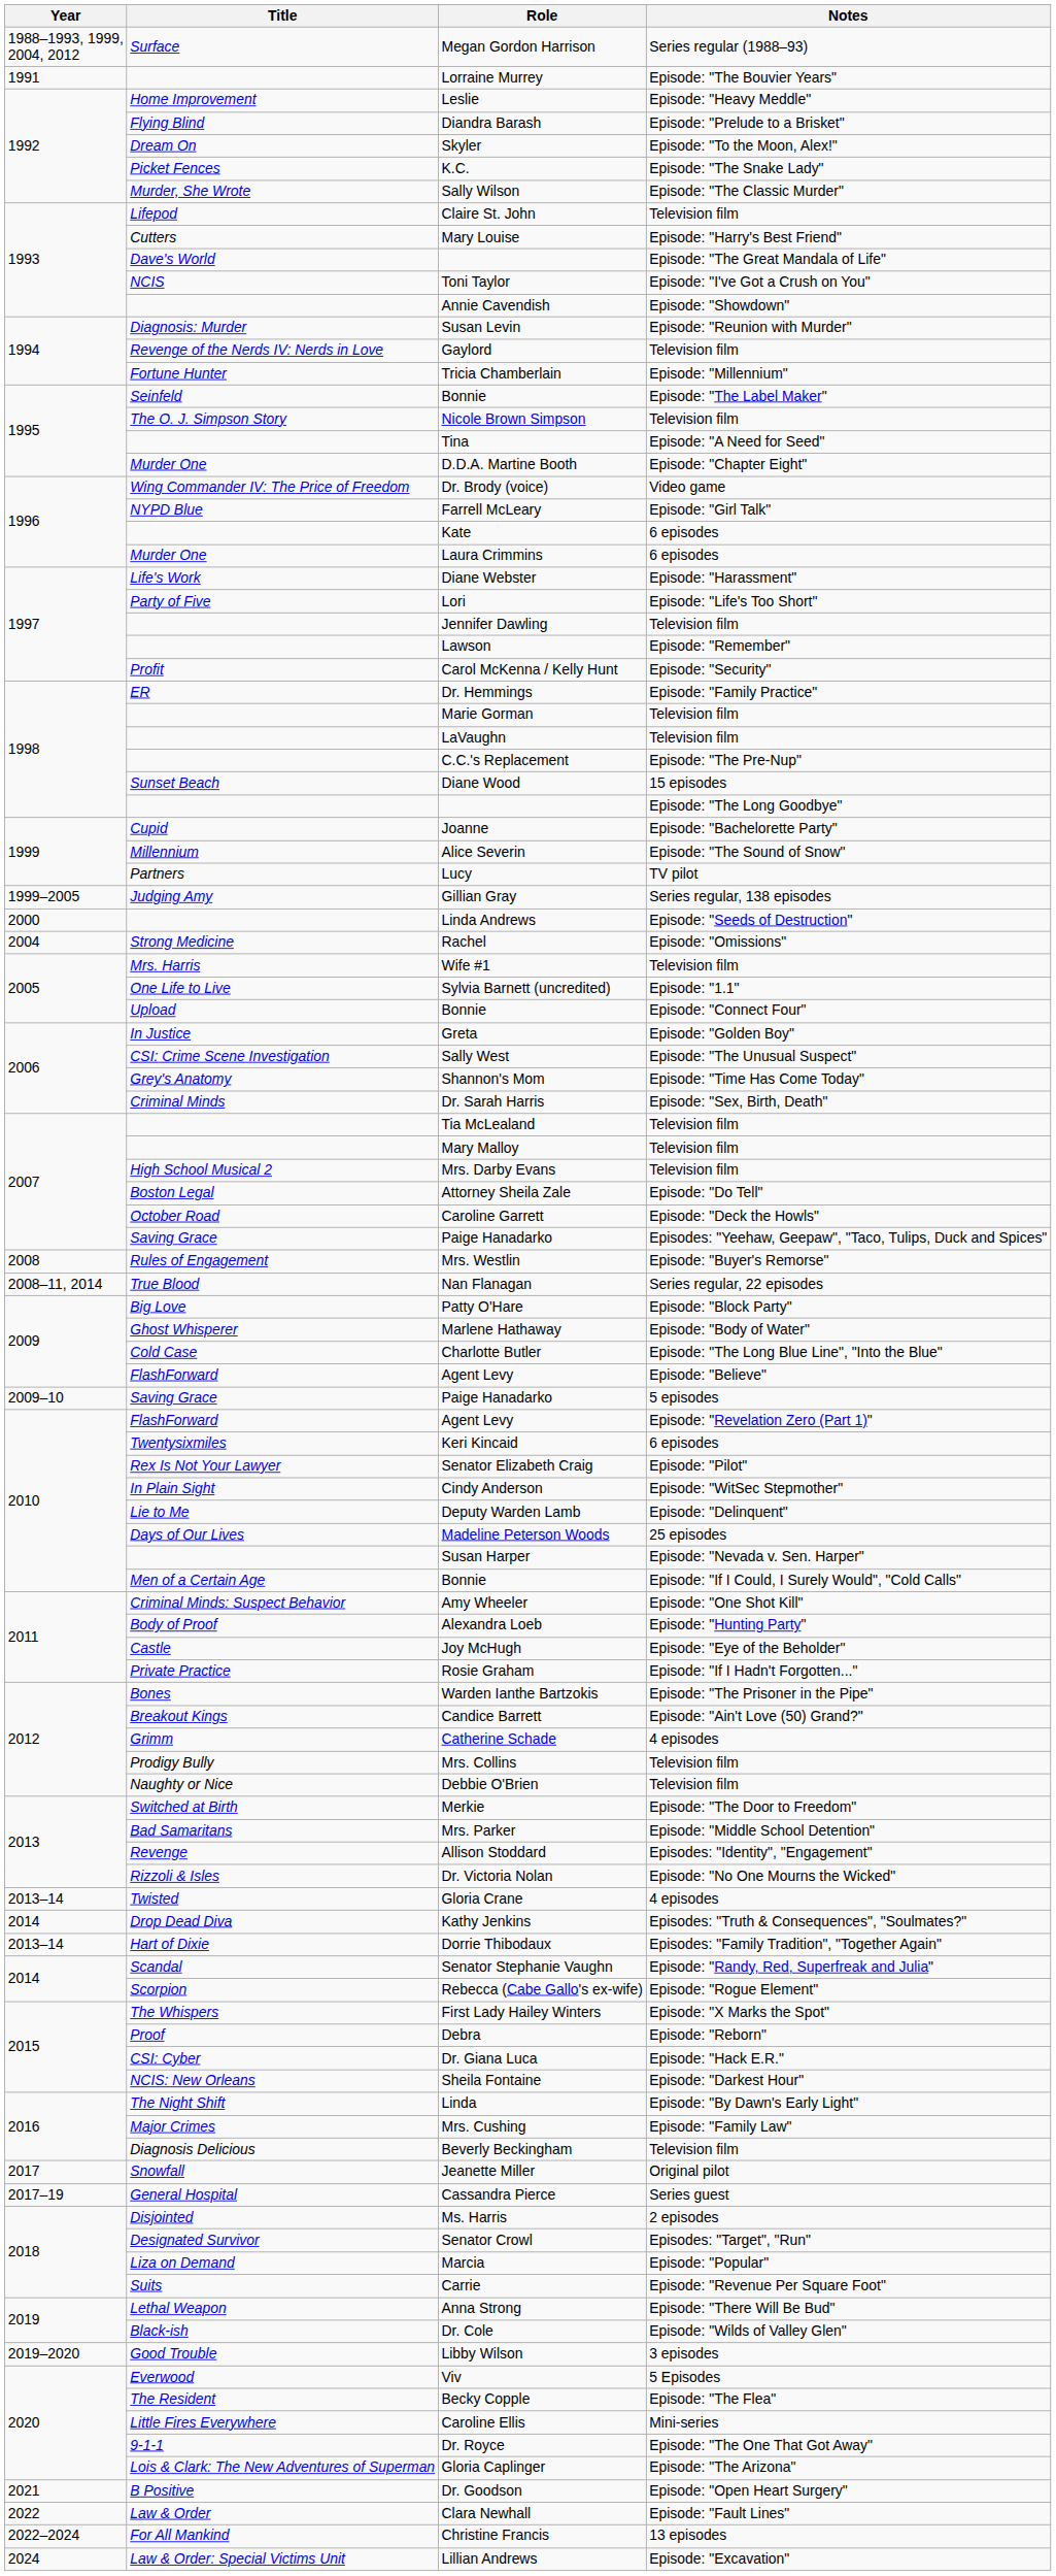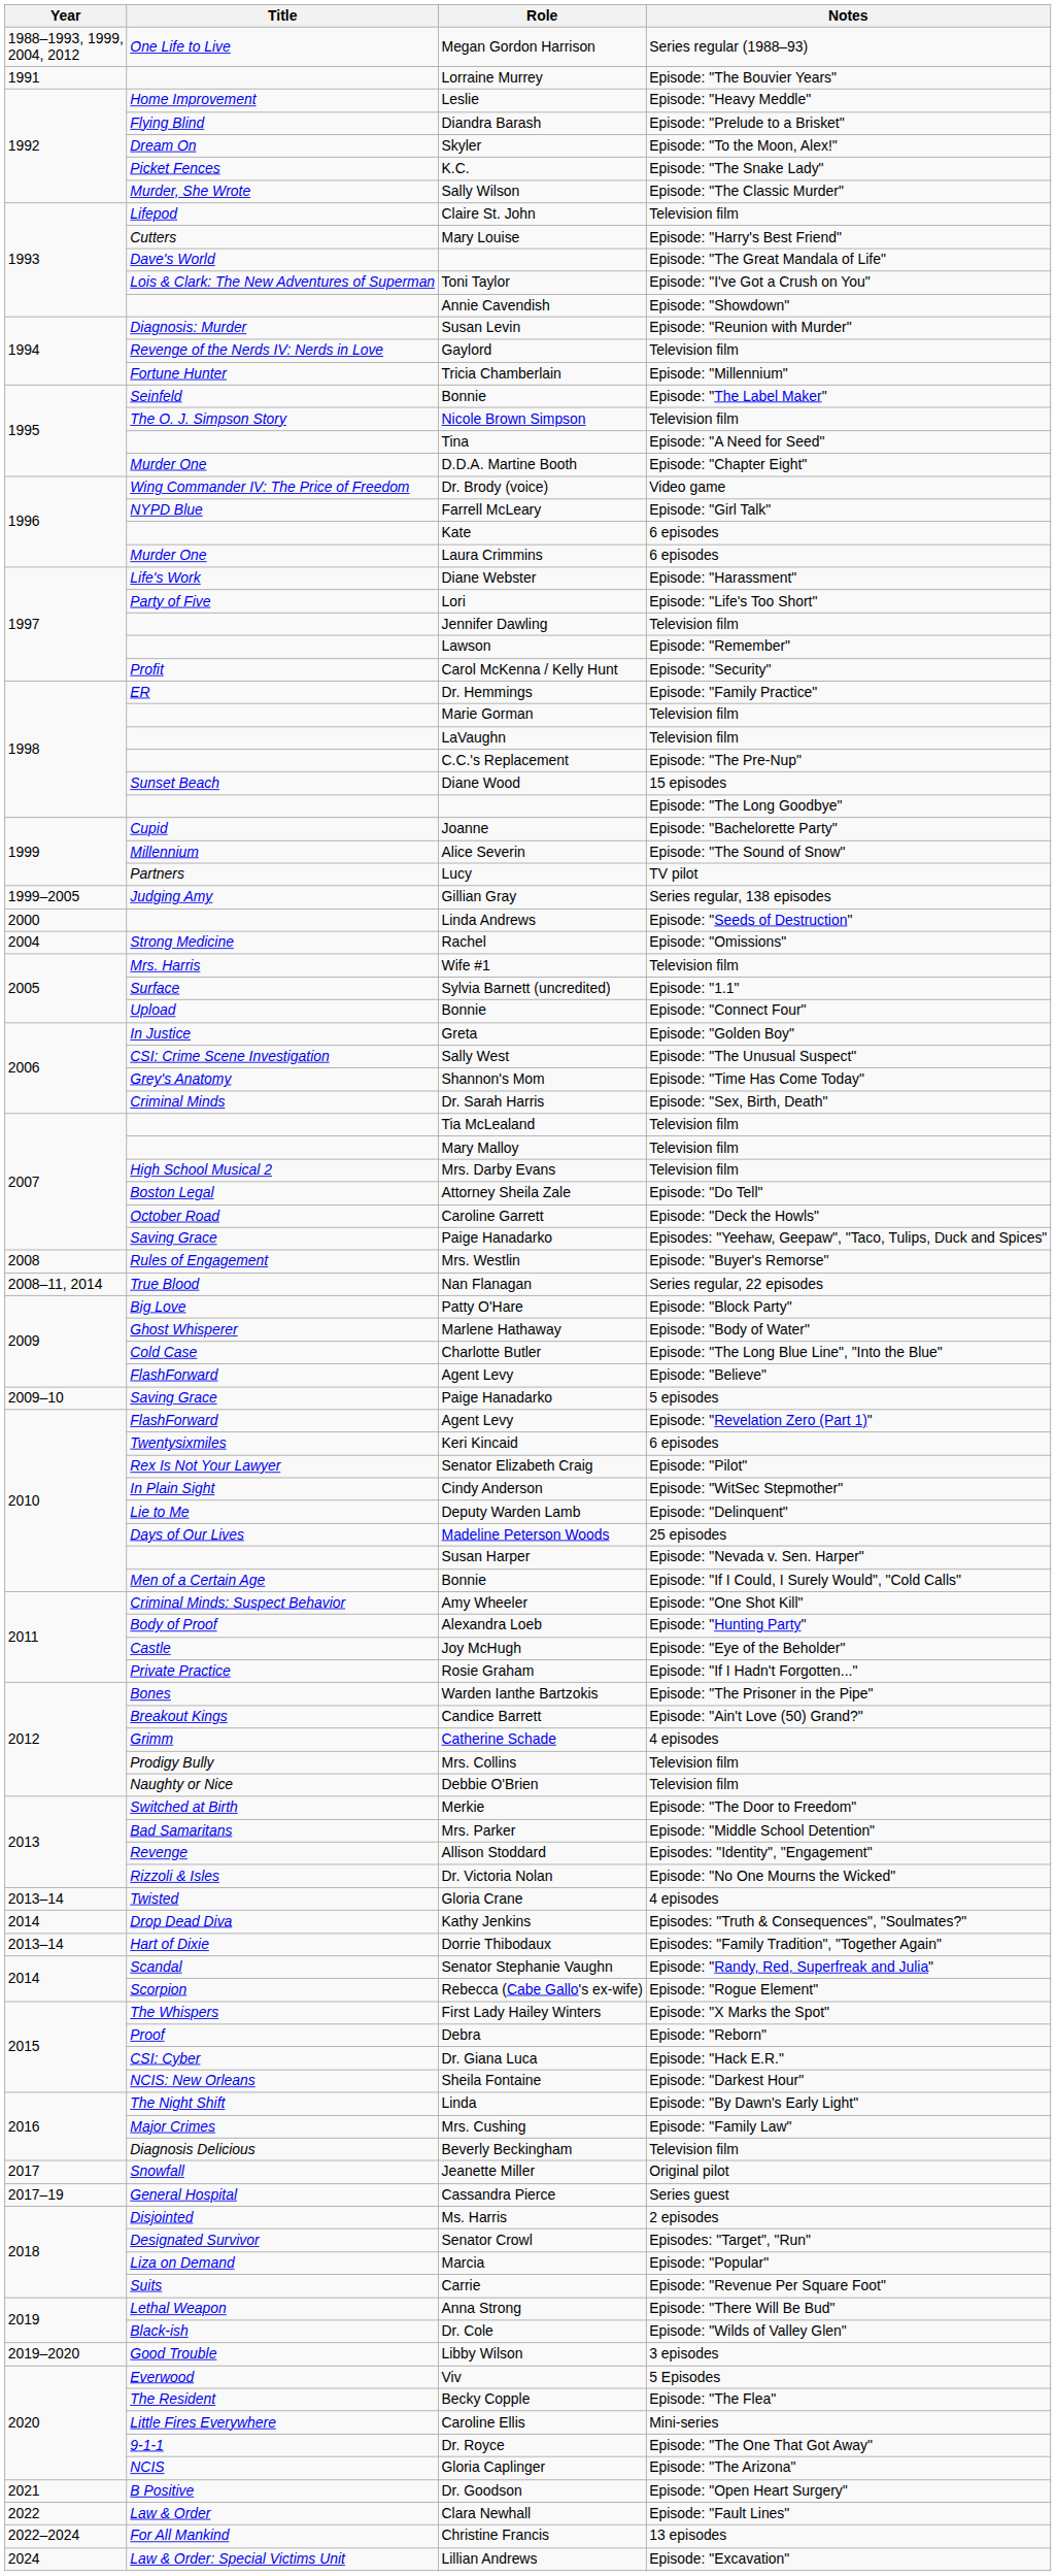Megan Gordon Harrison | Title: Surface -> One Life to Live
Toni Taylor | Title: NCIS -> Lois & Clark: The New Adventures of Superman
Sylvia Barnett (uncredited) | Title: One Life to Live -> Surface
Gloria Caplinger | Title: Lois & Clark: The New Adventures of Superman -> NCIS
